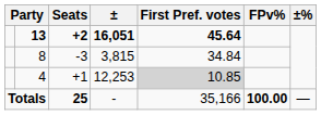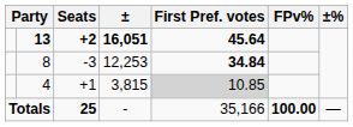8 | ±: 3,815 -> 12,253
8 | First Pref. votes: normal -> bold
4 | ±: 12,253 -> 3,815
